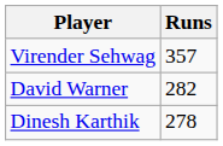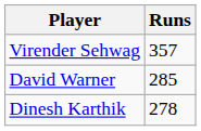David Warner | Runs: 282 -> 285
